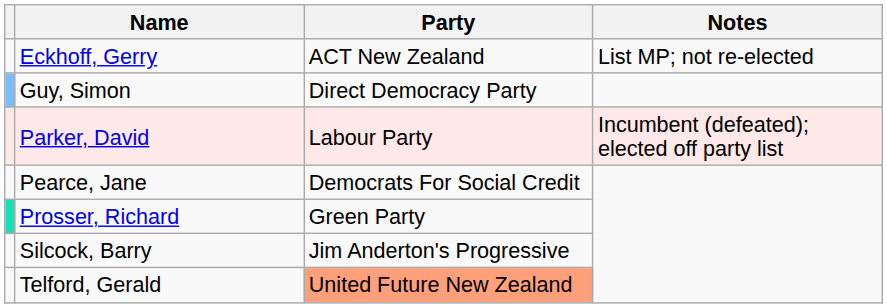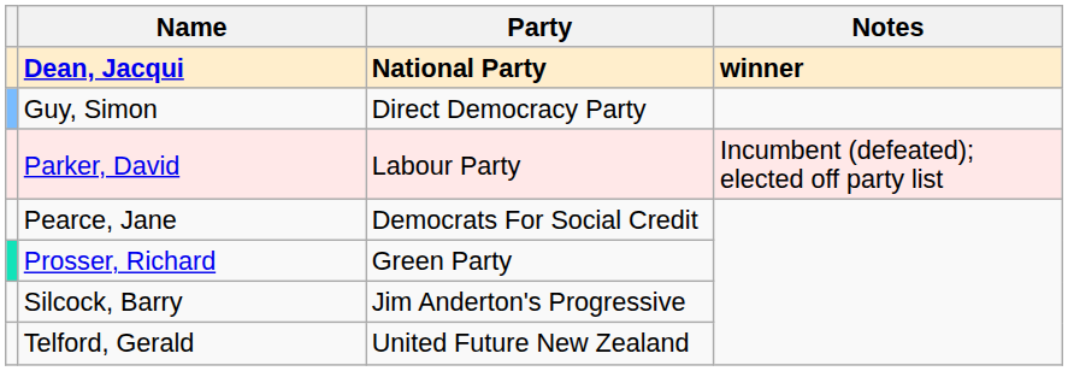+ row: Dean, Jacqui | National Party | winner
- row: Eckhoff, Gerry | ACT New Zealand | List MP; not re-elected
Telford, Gerald | Party: lightsalmon background -> no background
